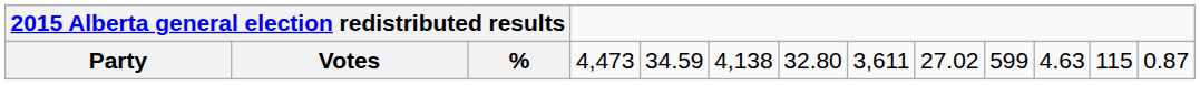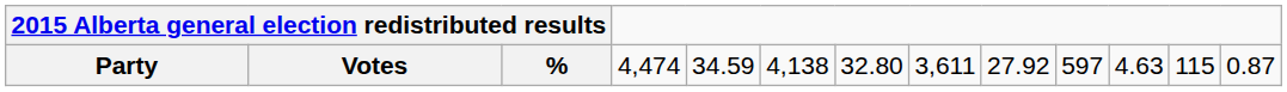Party | column 5: 4,473 -> 4,474
Party | column 10: 27.02 -> 27.92
Party | column 11: 599 -> 597
